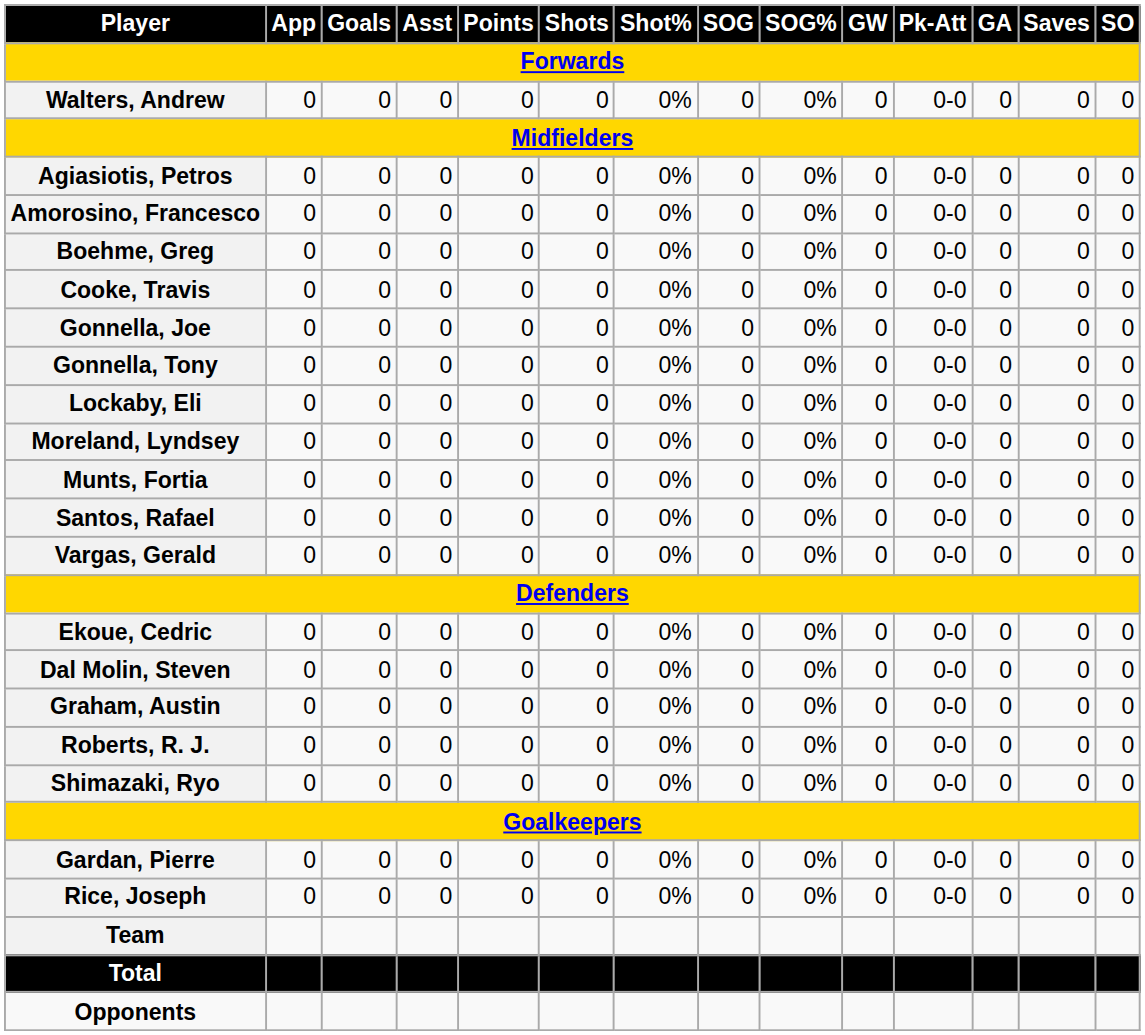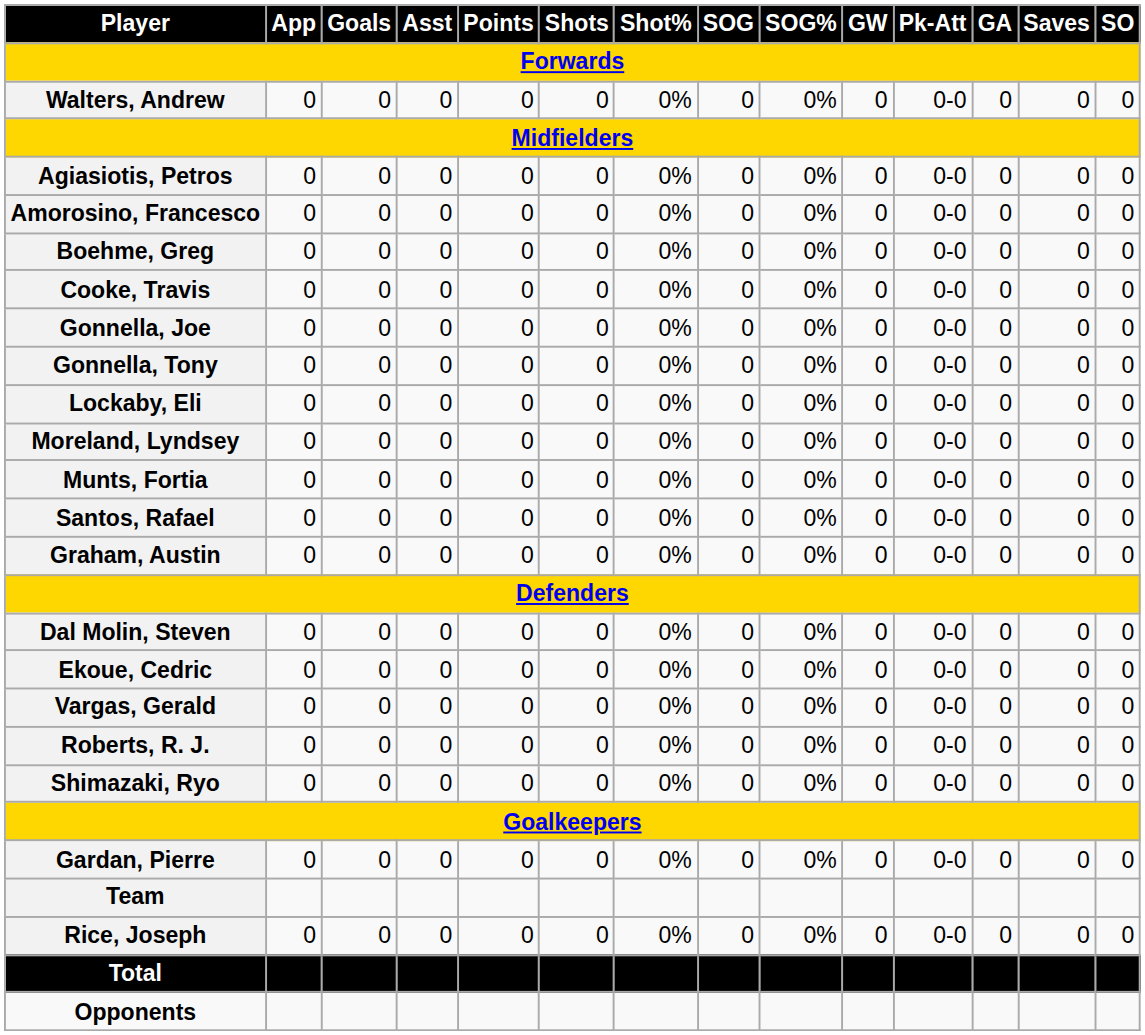rows swapped: Vargas, Gerald <-> Graham, Austin
rows swapped: Dal Molin, Steven <-> Ekoue, Cedric
rows swapped: Rice, Joseph <-> Team
